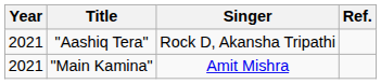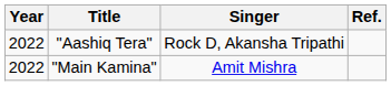"Aashiq Tera" | Year: 2021 -> 2022
"Main Kamina" | Year: 2021 -> 2022
